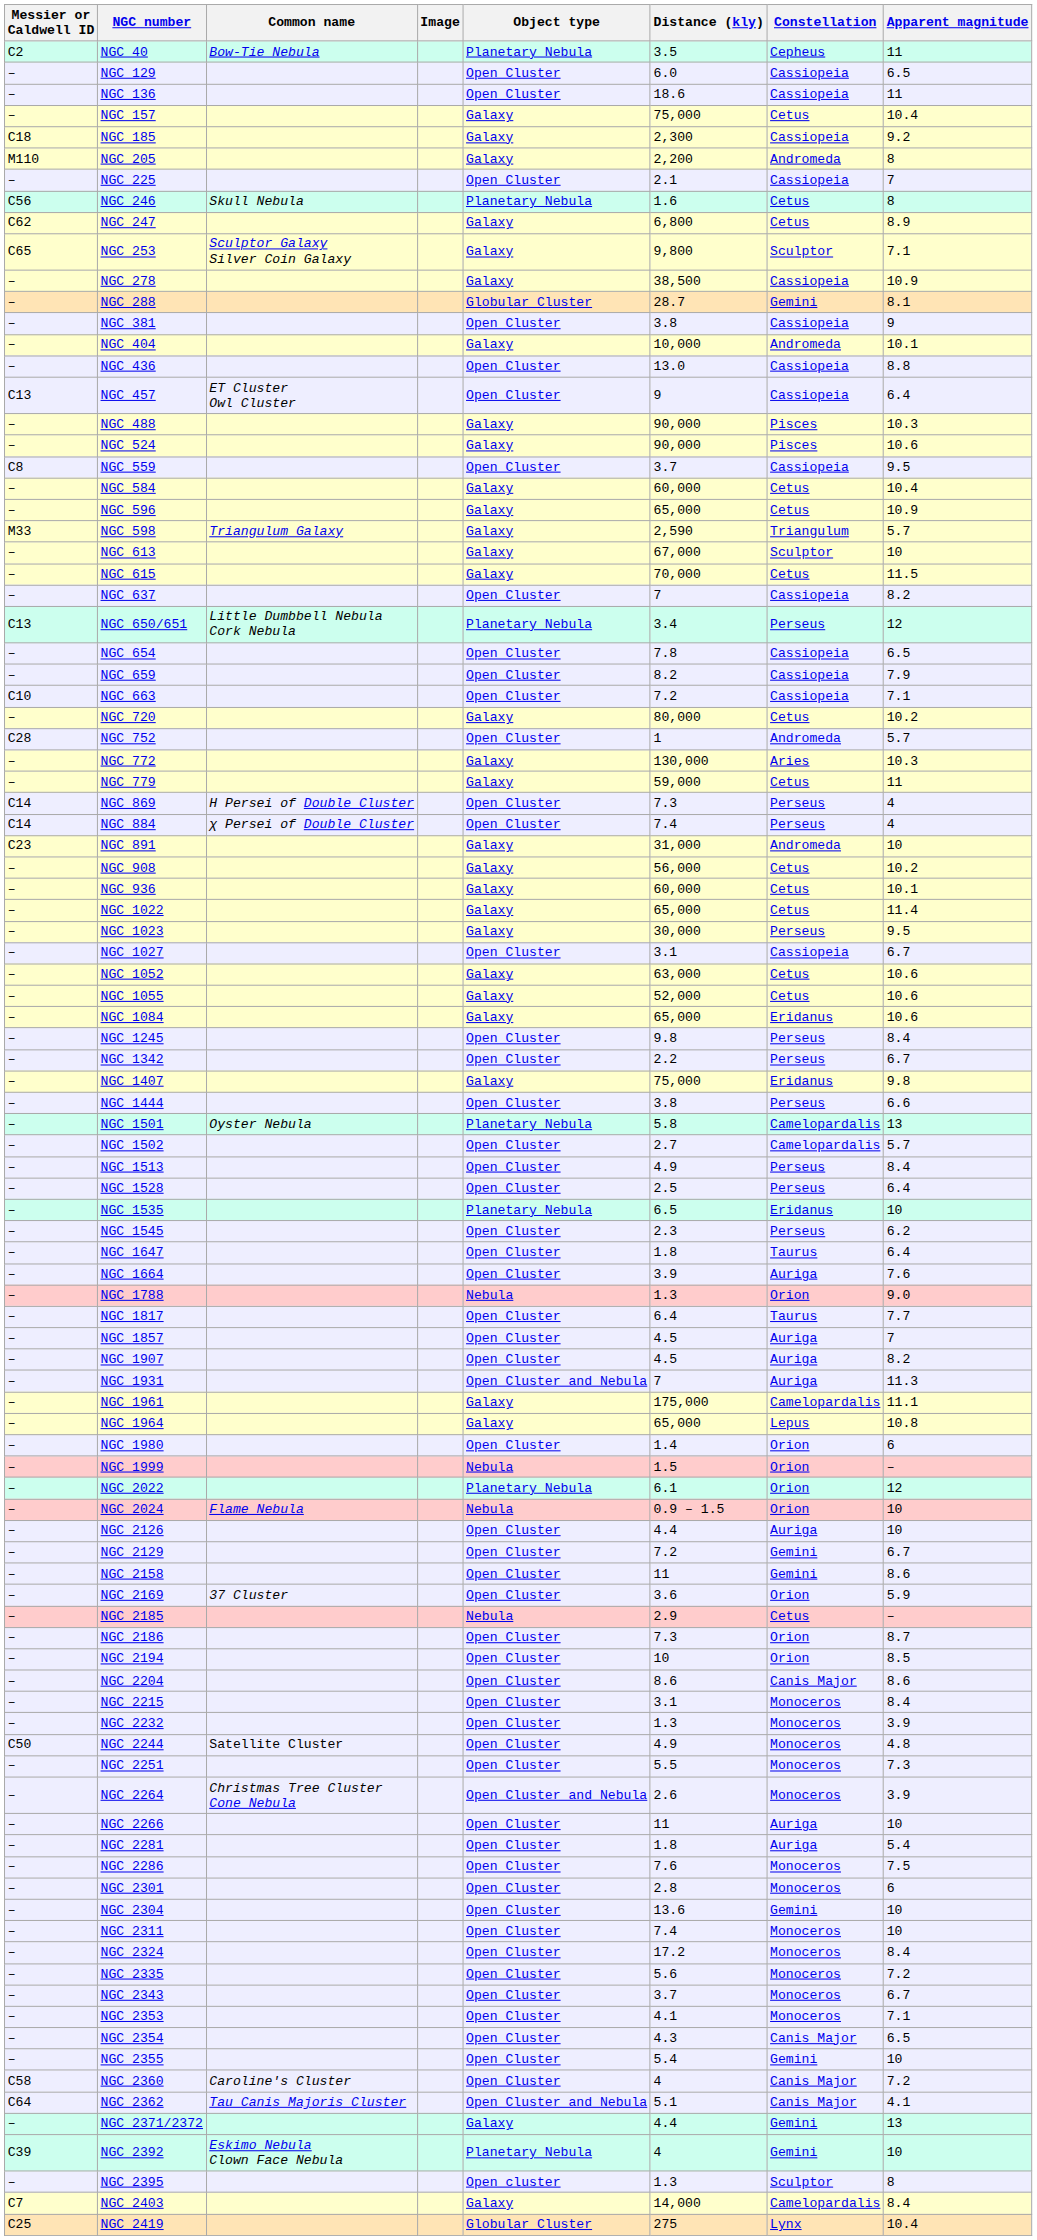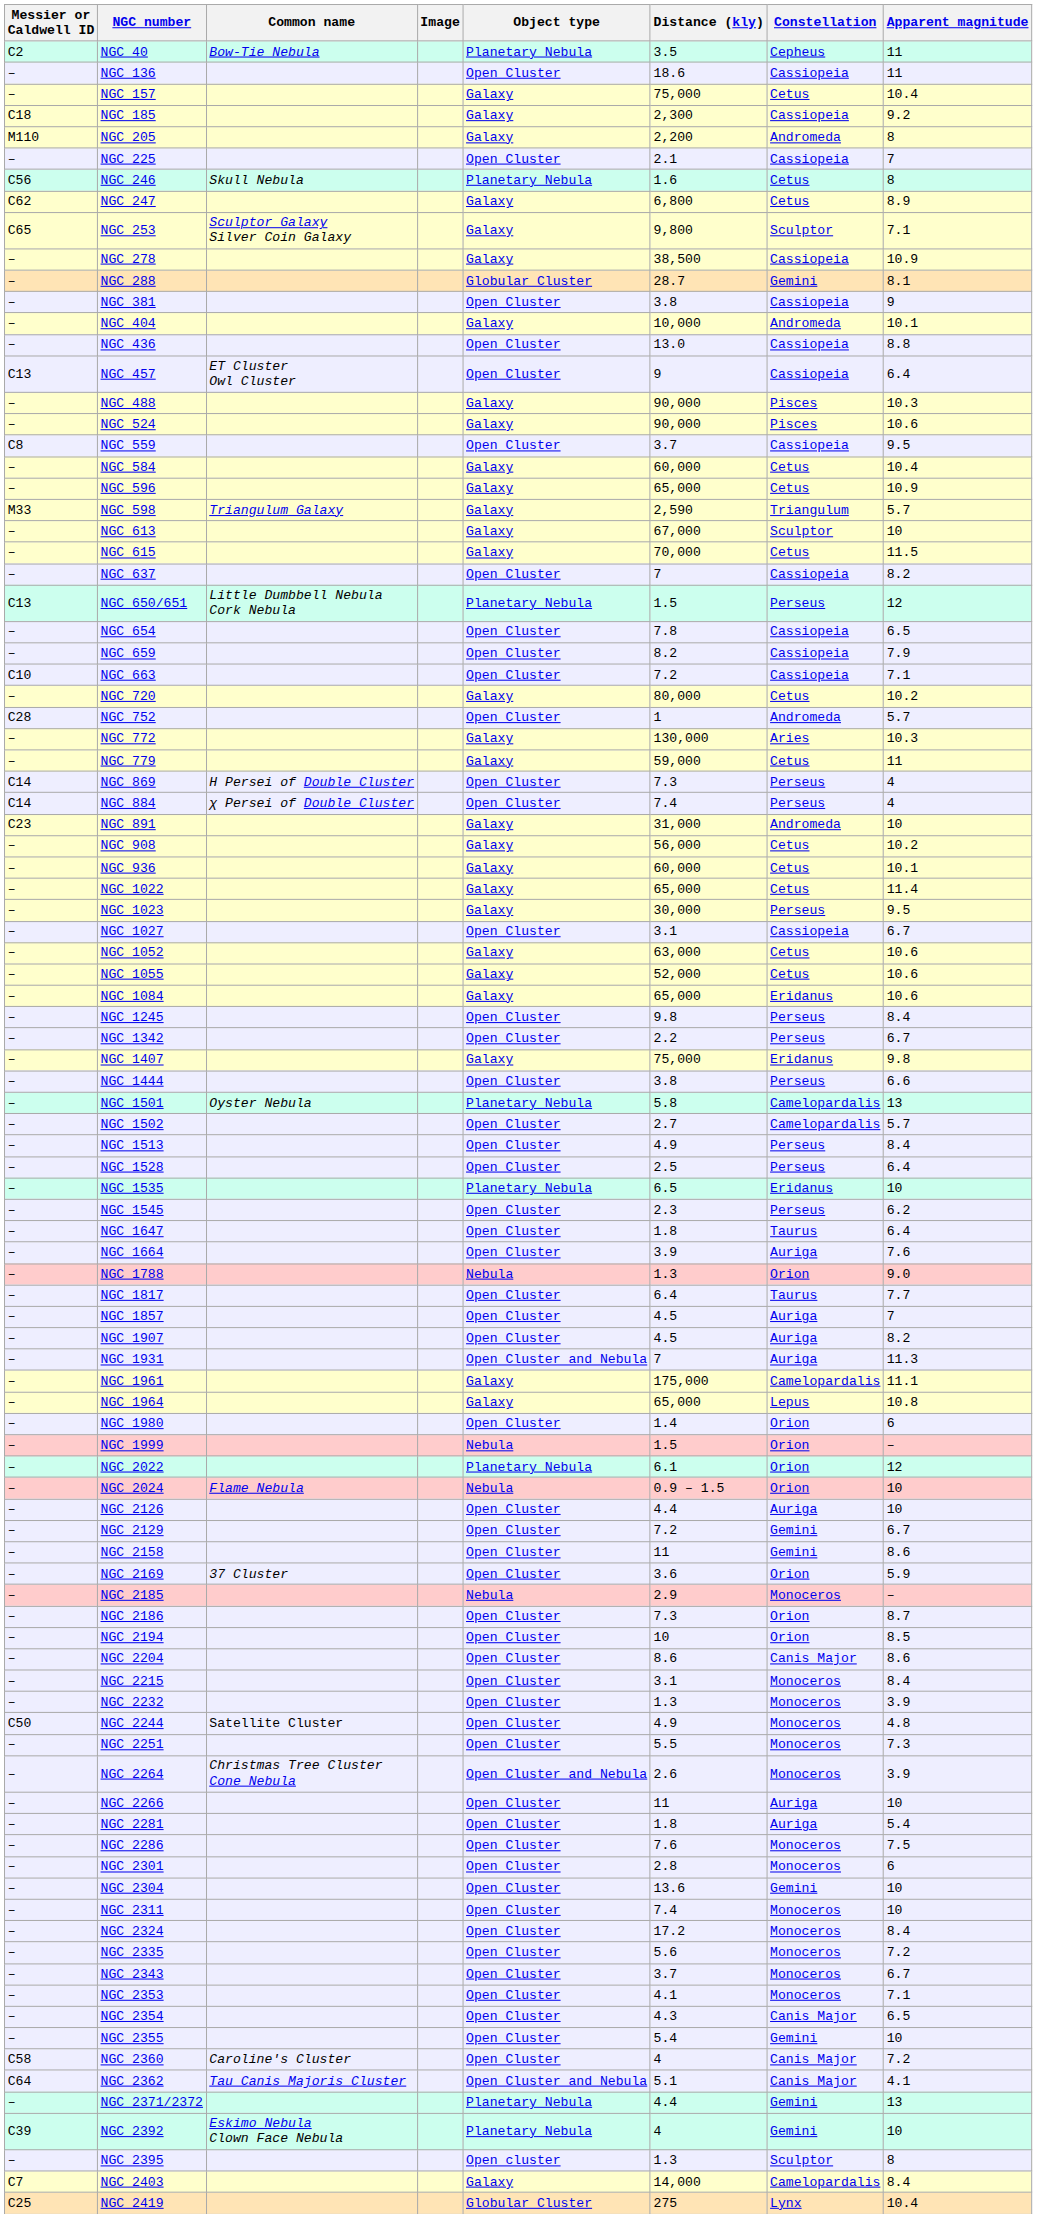- row: – | NGC 129 | Open Cluster | 6.0 | Cassiopeia | 6.5
NGC 650/651 | Distance (kly): 3.4 -> 1.5
NGC 2185 | Constellation: Cetus -> Monoceros
NGC 2371/2372 | Object type: Galaxy -> Planetary Nebula
